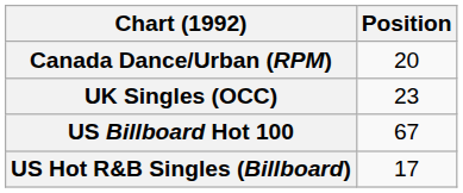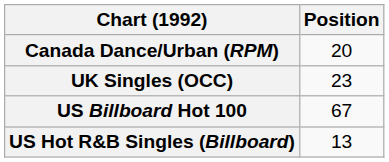US Hot R&B Singles (Billboard) | Position: 17 -> 13
